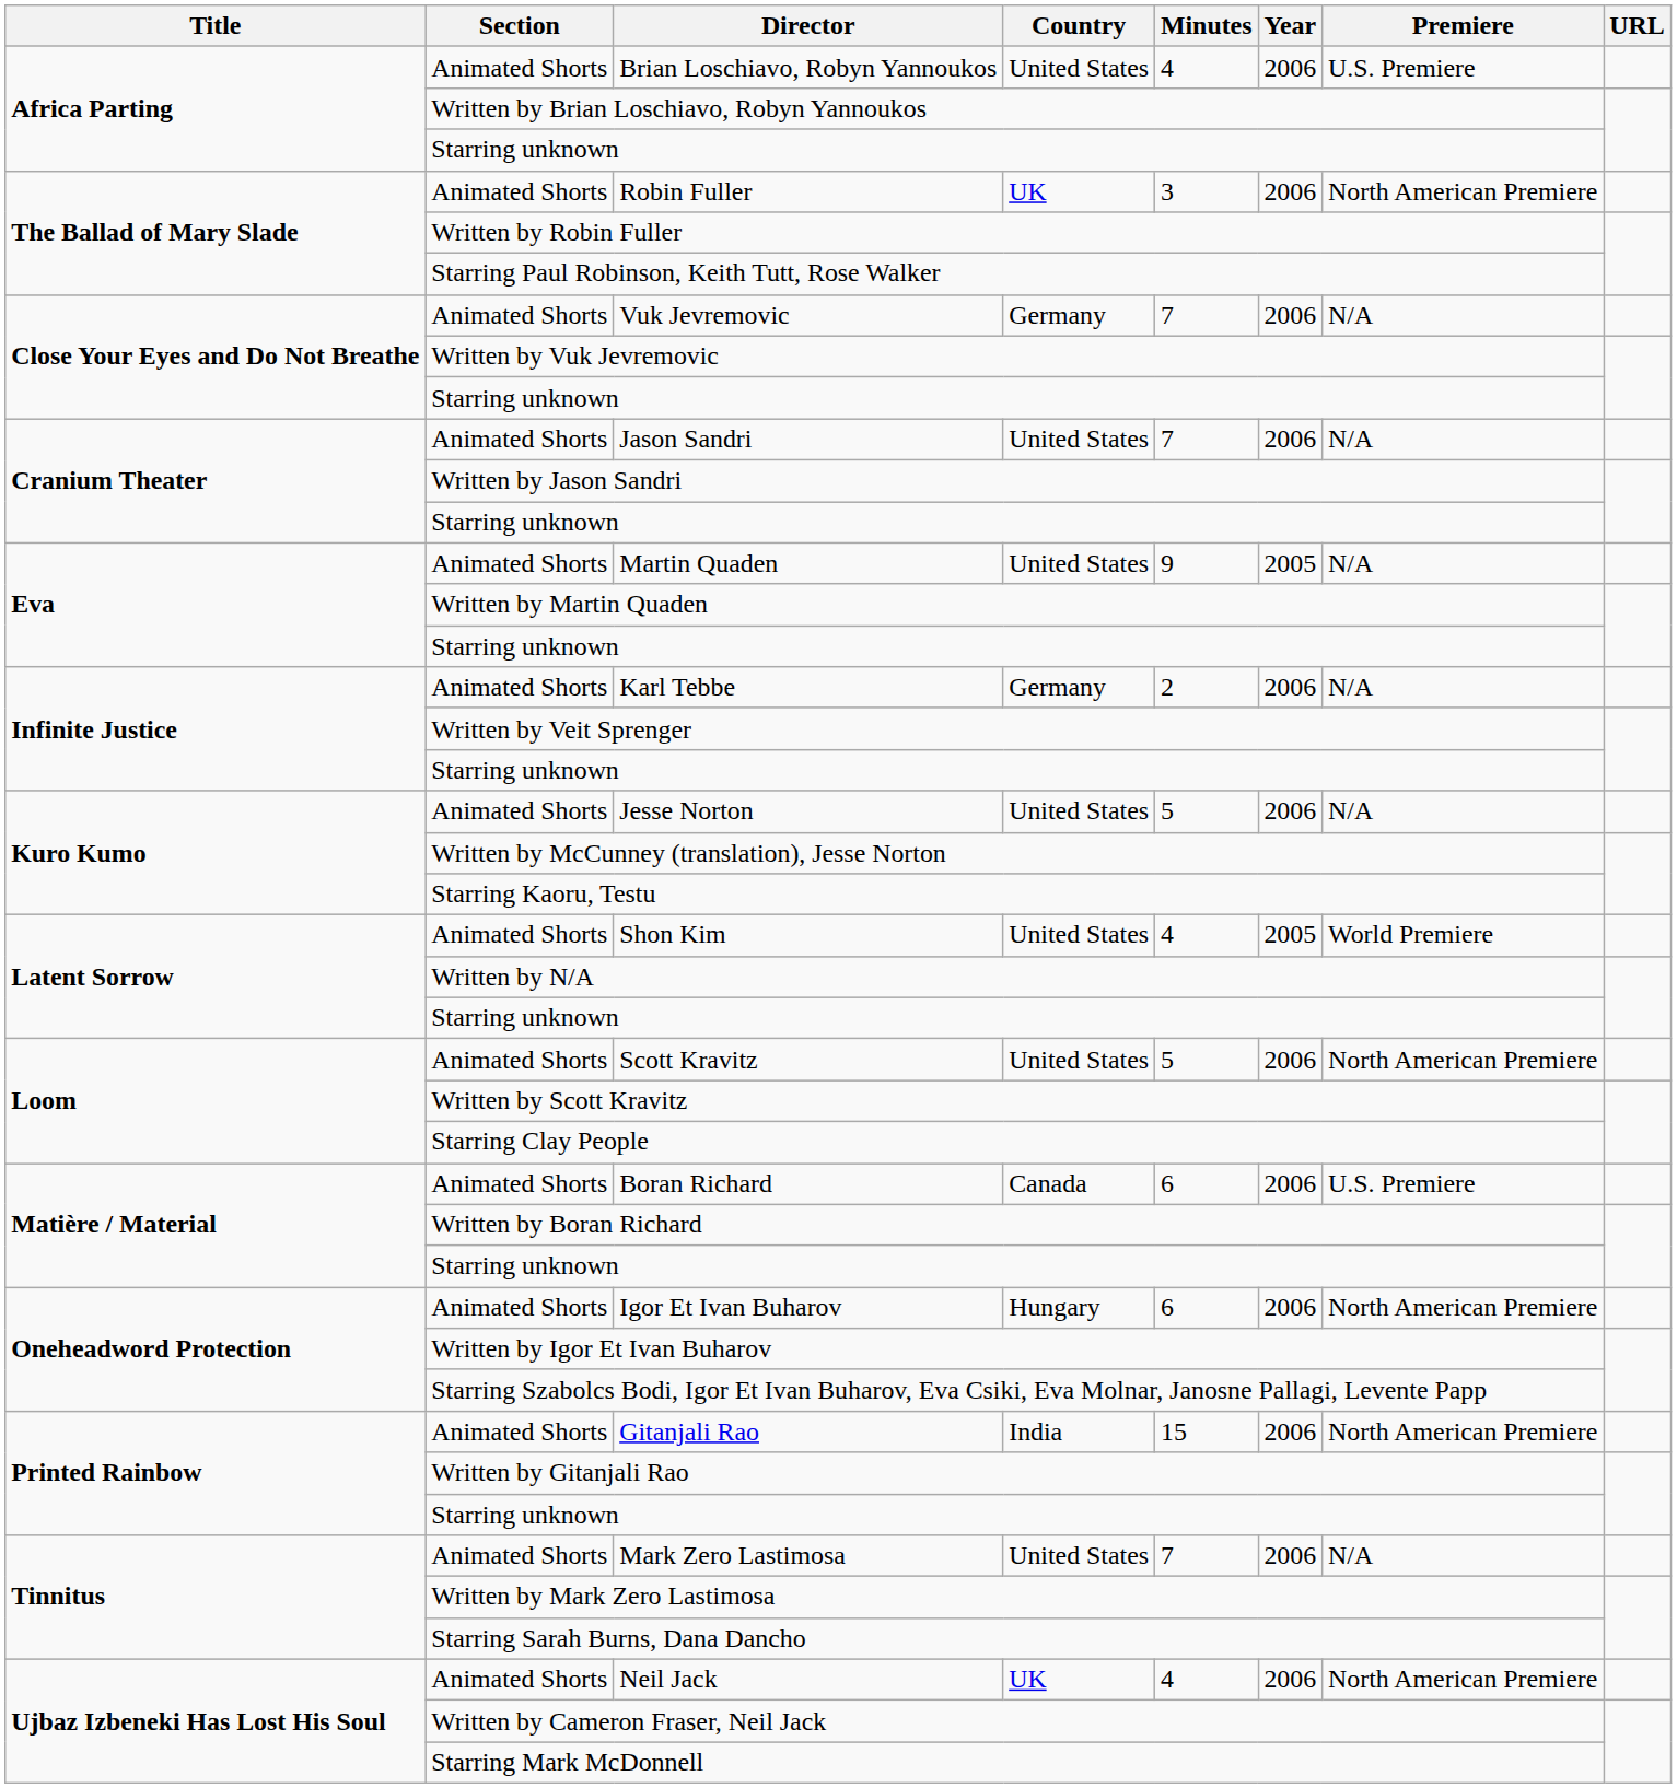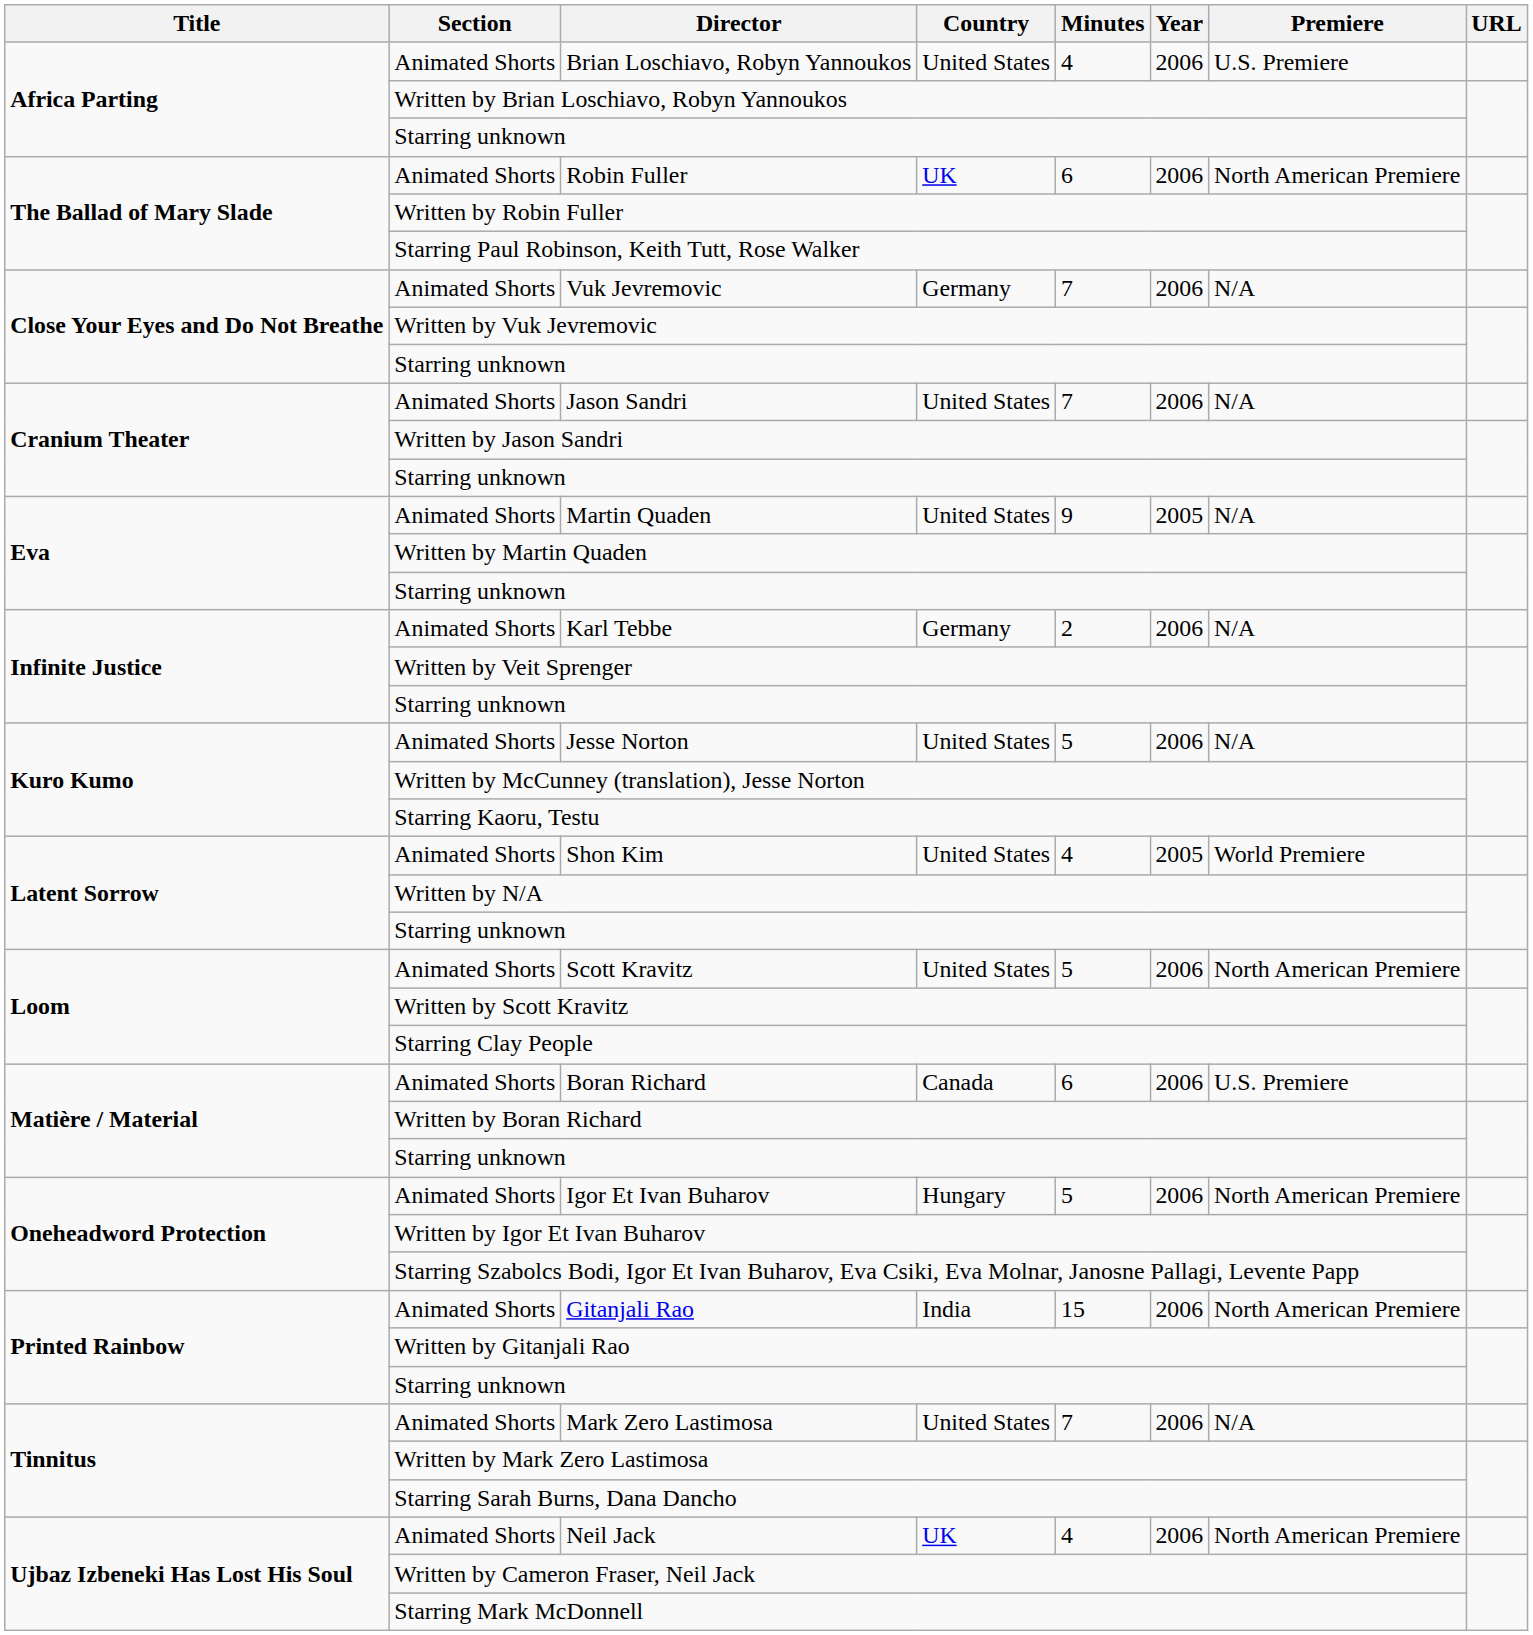Robin Fuller | Minutes: 3 -> 6
Igor Et Ivan Buharov | Minutes: 6 -> 5
